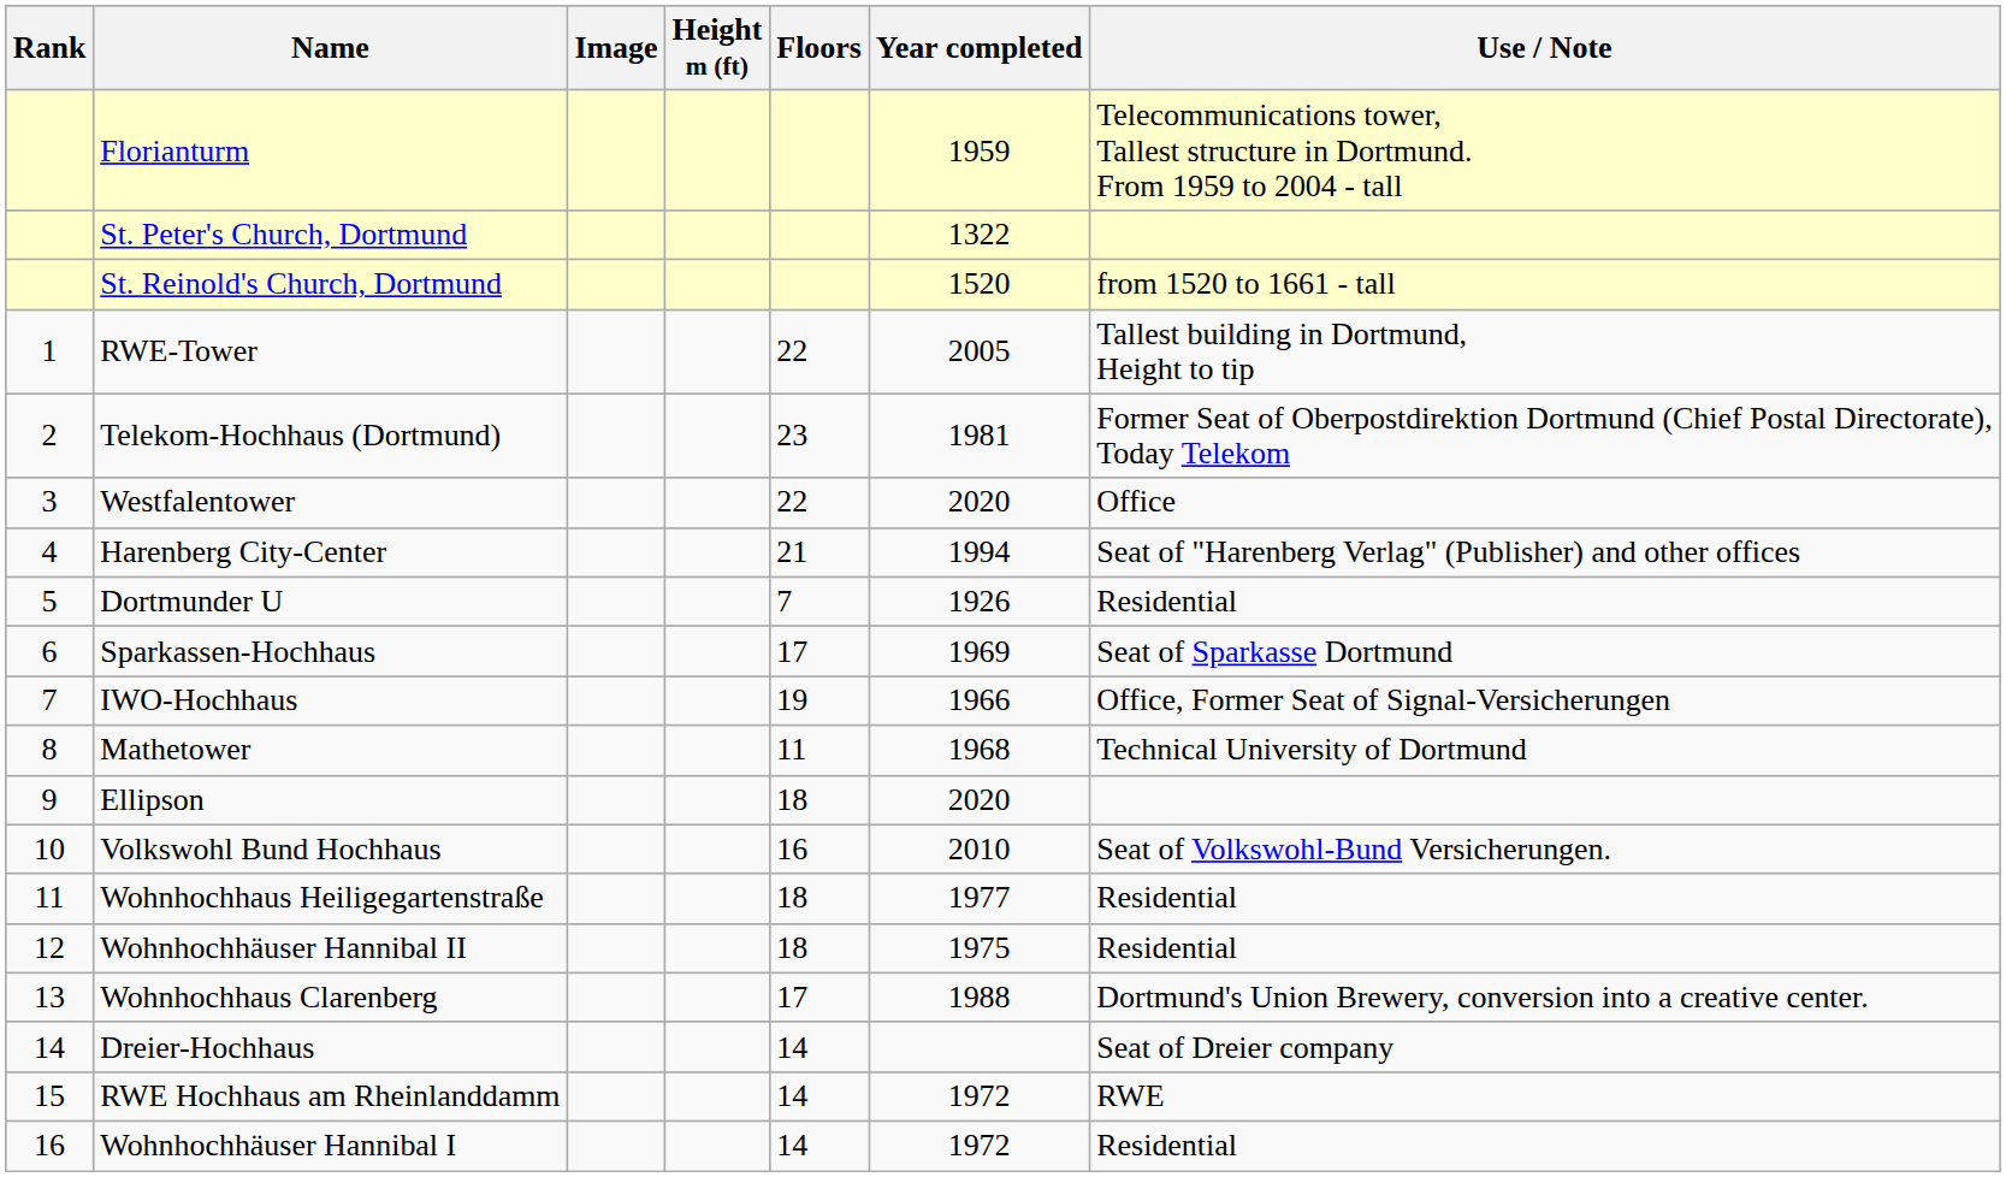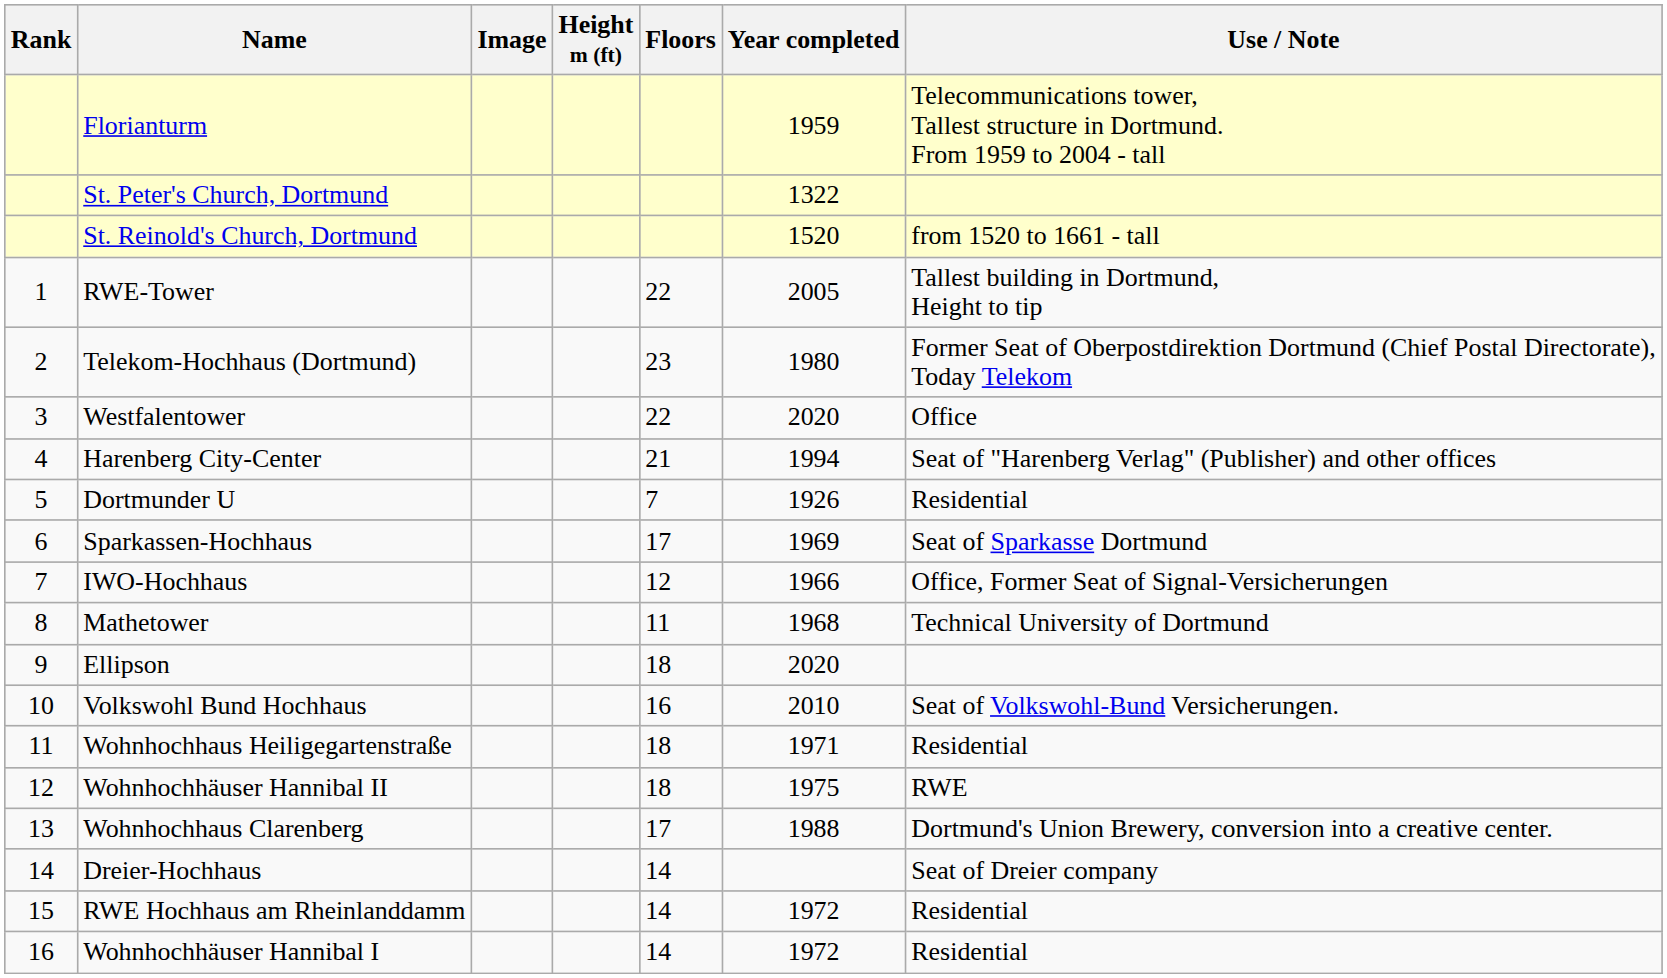Telekom-Hochhaus (Dortmund) | Year completed: 1981 -> 1980
IWO-Hochhaus | Floors: 19 -> 12
Wohnhochhaus Heiligegartenstraße | Year completed: 1977 -> 1971
Wohnhochhäuser Hannibal II | Use / Note: Residential -> RWE
RWE Hochhaus am Rheinlanddamm | Use / Note: RWE -> Residential
